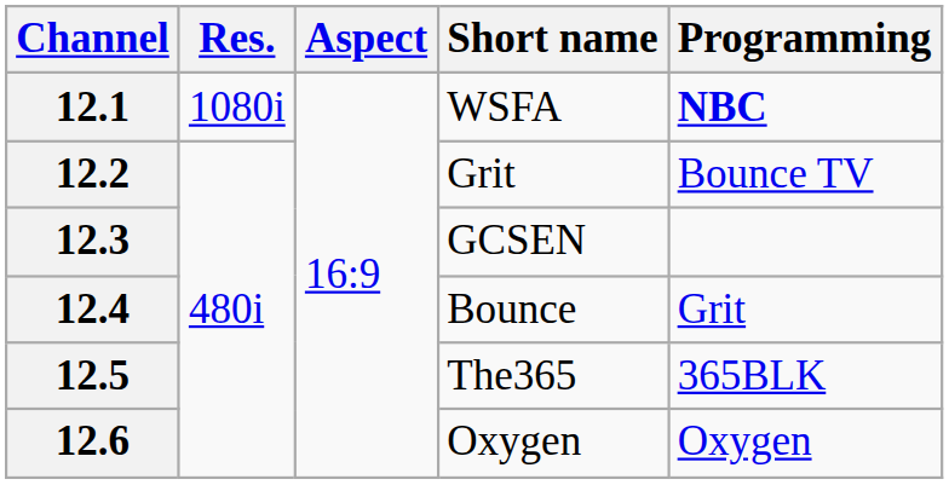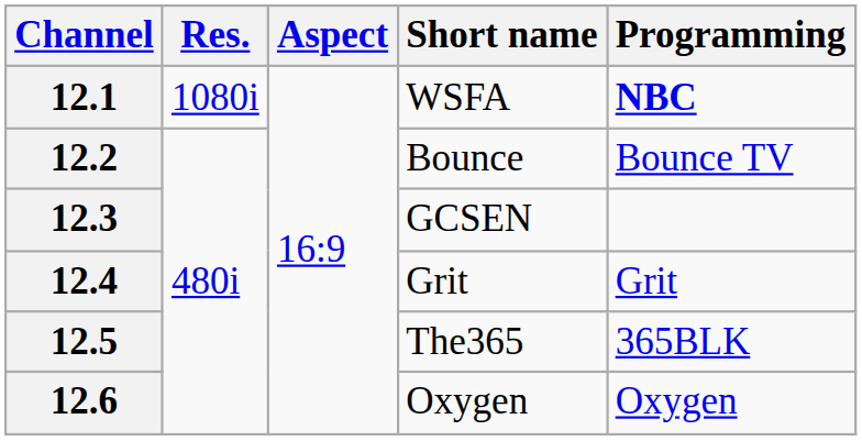12.2 | Short name: Grit -> Bounce
12.4 | Short name: Bounce -> Grit
